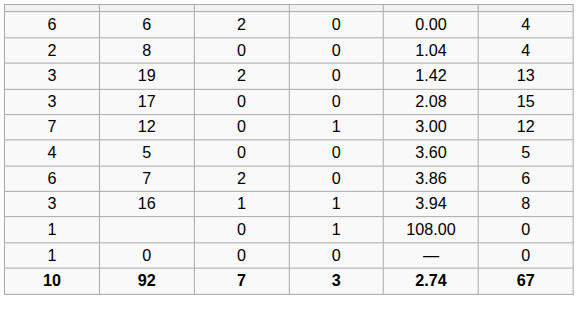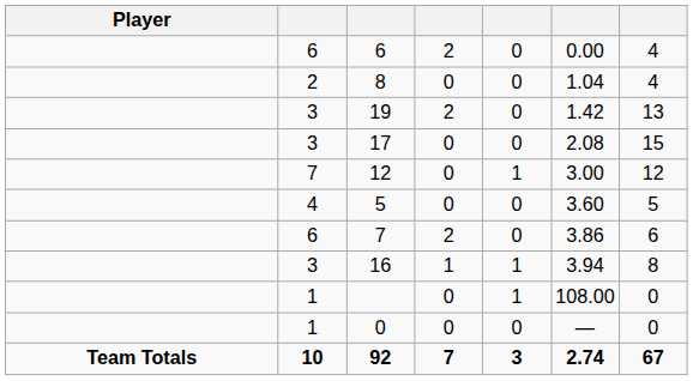+ column: Player | Team Totals
